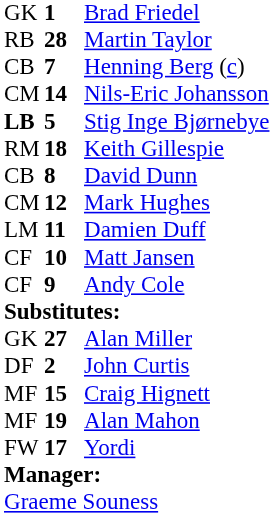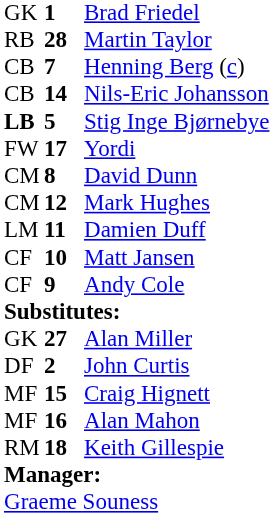Nils-Eric Johansson | column 1: CM -> CB
rows swapped: Keith Gillespie <-> Yordi
David Dunn | column 1: CB -> CM
Alan Mahon | column 2: 19 -> 16
